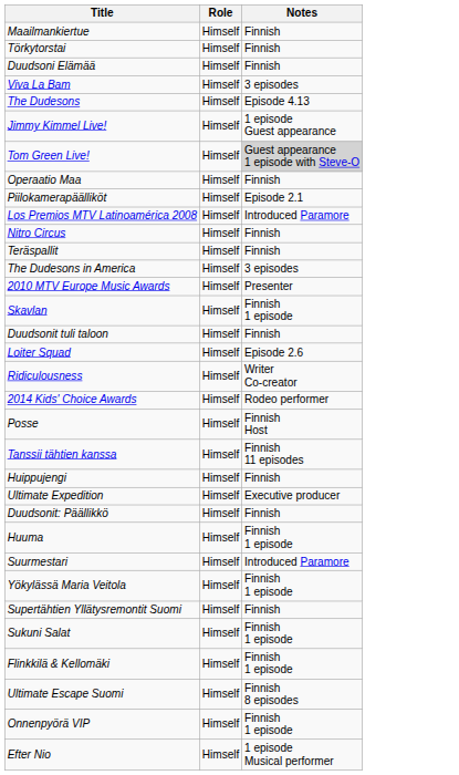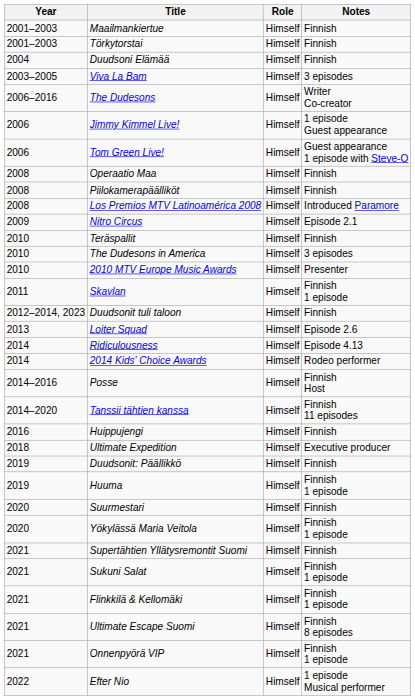+ column: Year | 2001–2003 | 2001–2003 | 2004 | 2003–2005 | 2006–2016 | 2006 | 2006 | 2008 | 2008 | 2008 | 2009 | 2010 | 2010 | 2010 | 2011 | 2012–2014, 2023 | 2013 | 2014 | 2014 | 2014–2016 | 2014–2020 | 2016 | 2018 | 2019 | 2019 | 2020 | 2020 | 2021 | 2021 | 2021 | 2021 | 2021 | 2022
The Dudesons | Notes: Episode 4.13 -> Writer Co-creator
Tom Green Live! | Notes: lightgrey background -> no background
Piilokamerapäälliköt | Notes: Episode 2.1 -> Finnish
Nitro Circus | Notes: Finnish -> Episode 2.1
Ridiculousness | Notes: Writer Co-creator -> Episode 4.13
Suurmestari | Notes: Introduced Paramore -> Finnish
